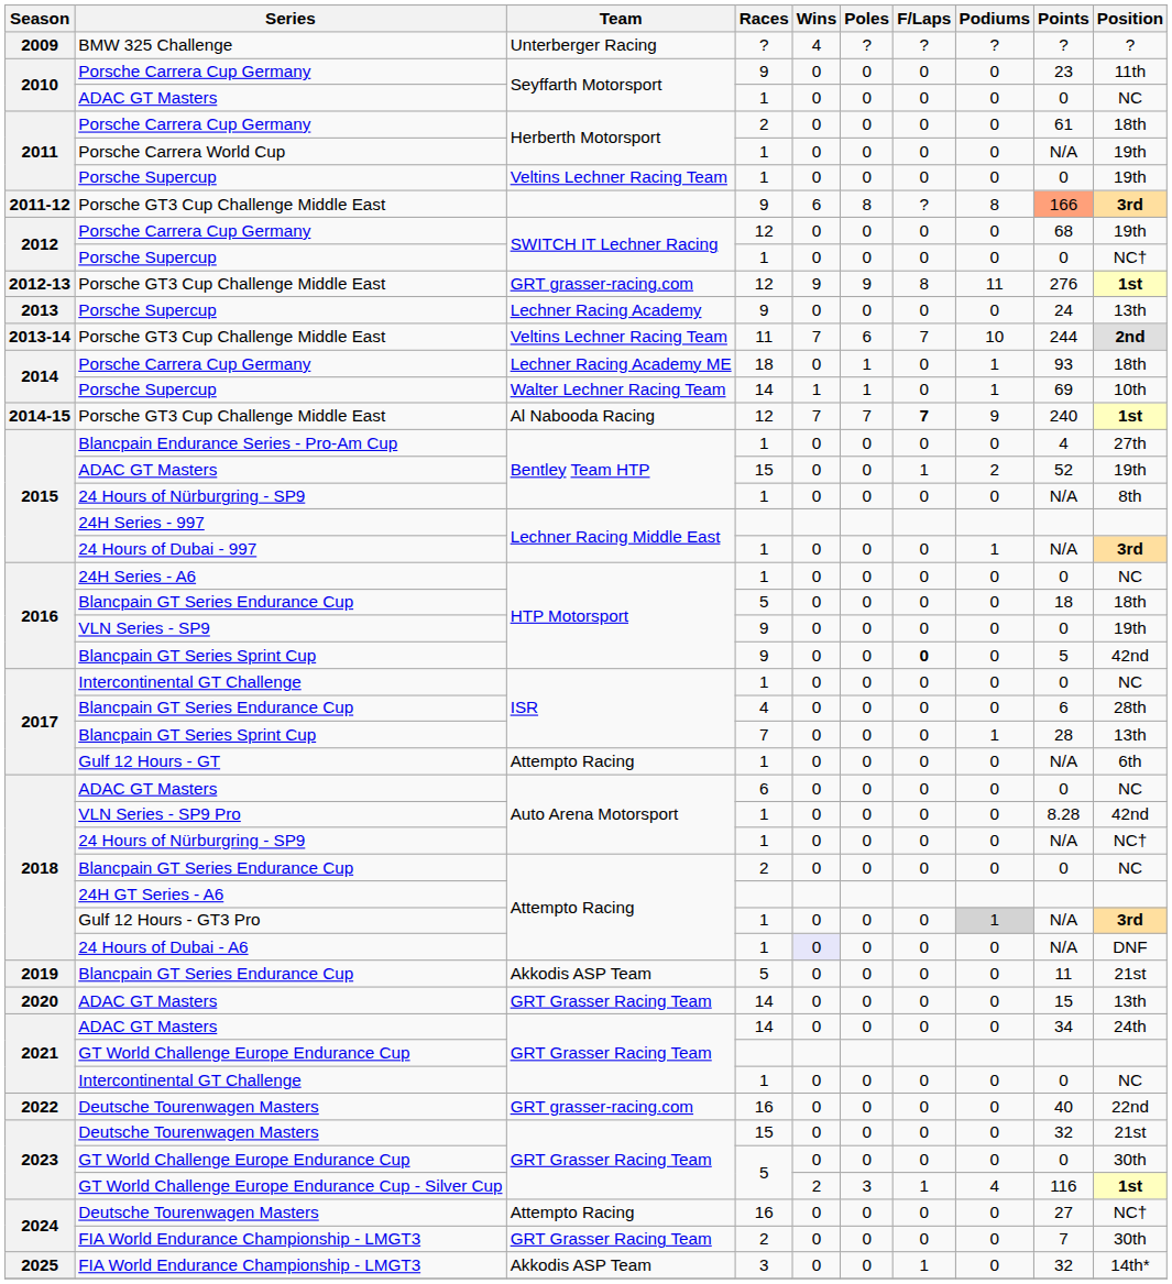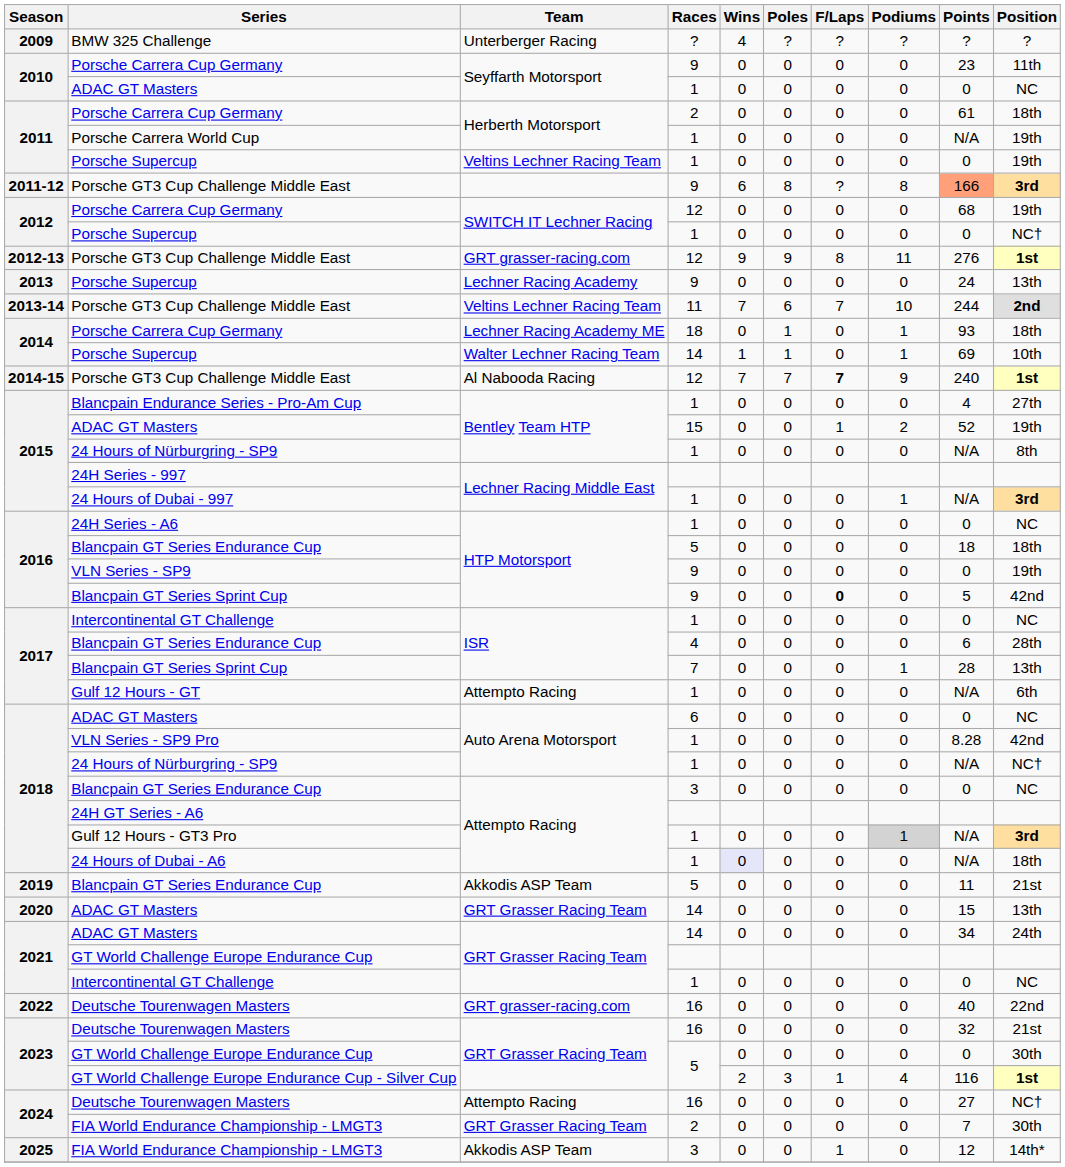2018 / Blancpain GT Series Endurance Cup | Races: 2 -> 3
24 Hours of Dubai - A6 | Position: DNF -> 18th
2023 / Deutsche Tourenwagen Masters | Races: 15 -> 16
2025 / FIA World Endurance Championship - LMGT3 | Points: 32 -> 12
